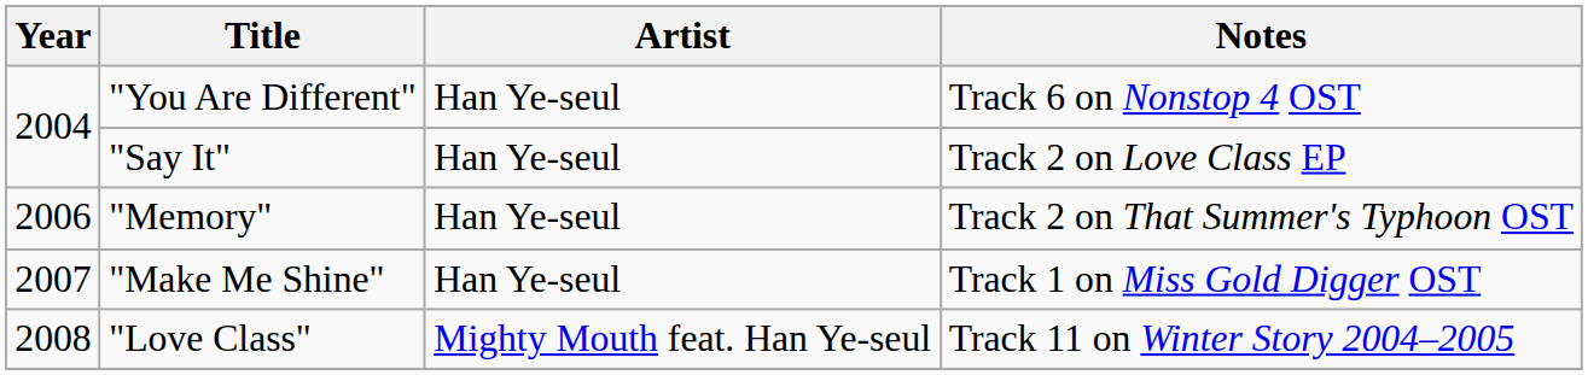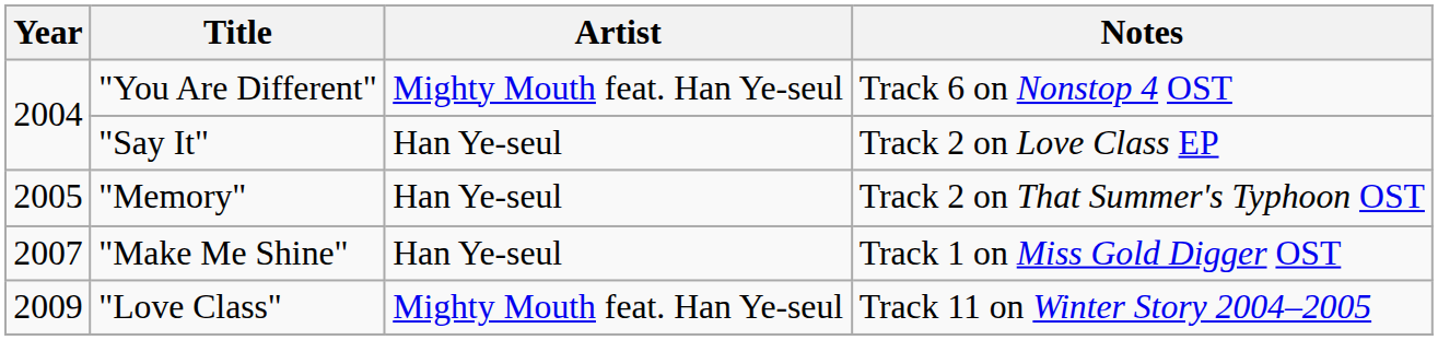"You Are Different" | Artist: Han Ye-seul -> Mighty Mouth feat. Han Ye-seul
"Memory" | Year: 2006 -> 2005
"Love Class" | Year: 2008 -> 2009
